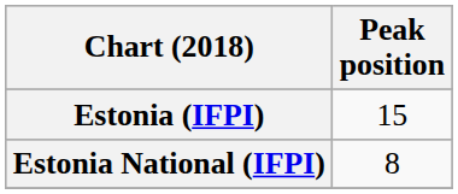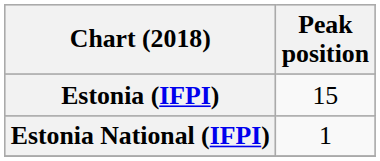Estonia National (IFPI) | Peak position: 8 -> 1
